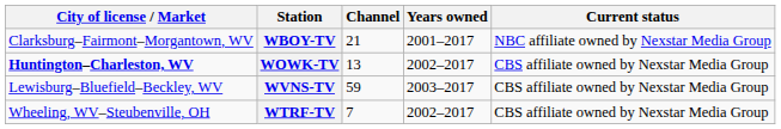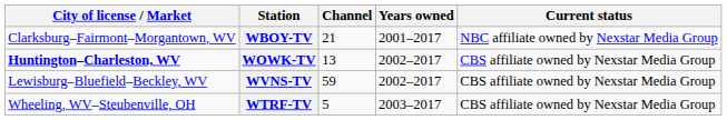WVNS-TV | Years owned: 2003–2017 -> 2002–2017
WTRF-TV | Channel: 7 -> 5
WTRF-TV | Years owned: 2002–2017 -> 2003–2017
